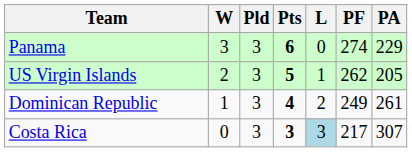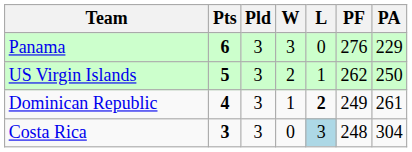columns swapped: Pts <-> W
Panama | PF: 274 -> 276
US Virgin Islands | PA: 205 -> 250
Dominican Republic | L: normal -> bold
Costa Rica | PF: 217 -> 248
Costa Rica | PA: 307 -> 304
